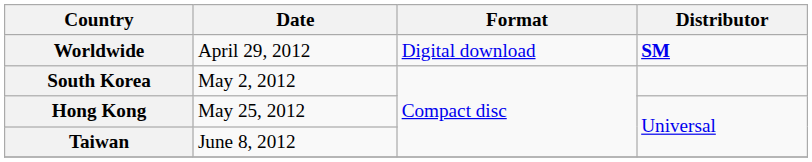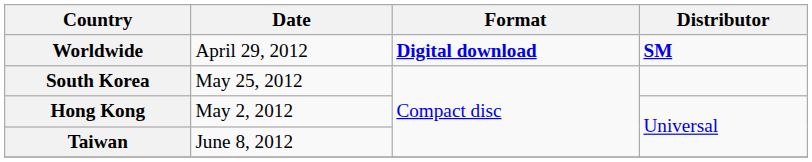Worldwide | Format: normal -> bold
South Korea | Date: May 2, 2012 -> May 25, 2012
Hong Kong | Date: May 25, 2012 -> May 2, 2012
